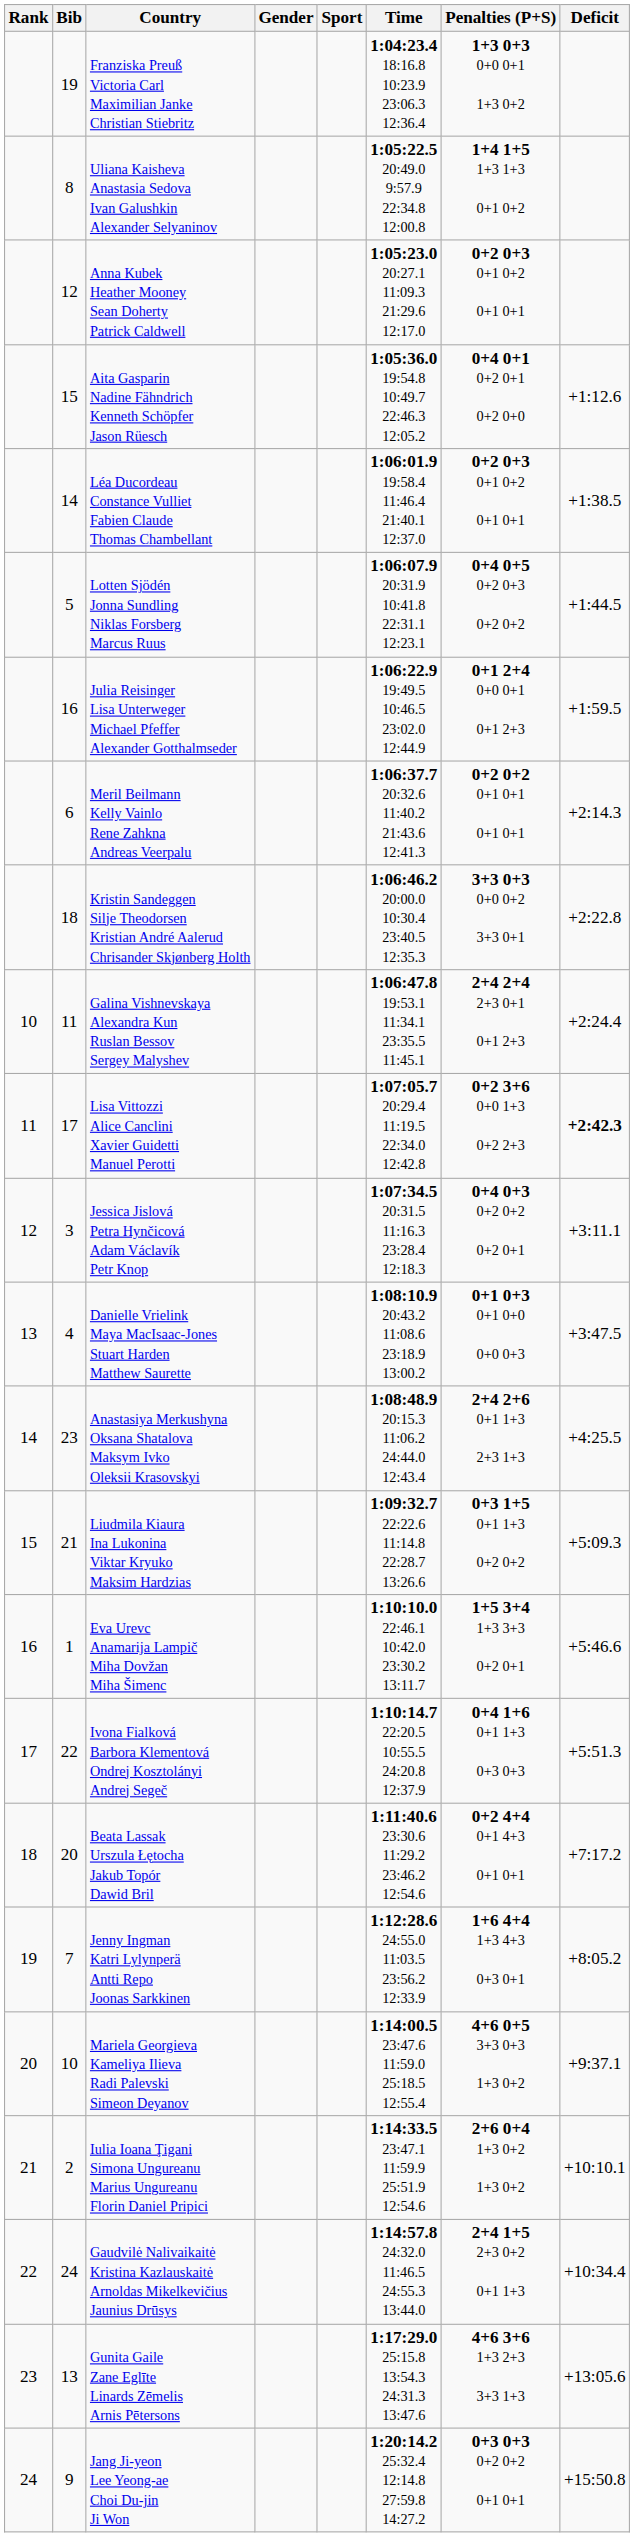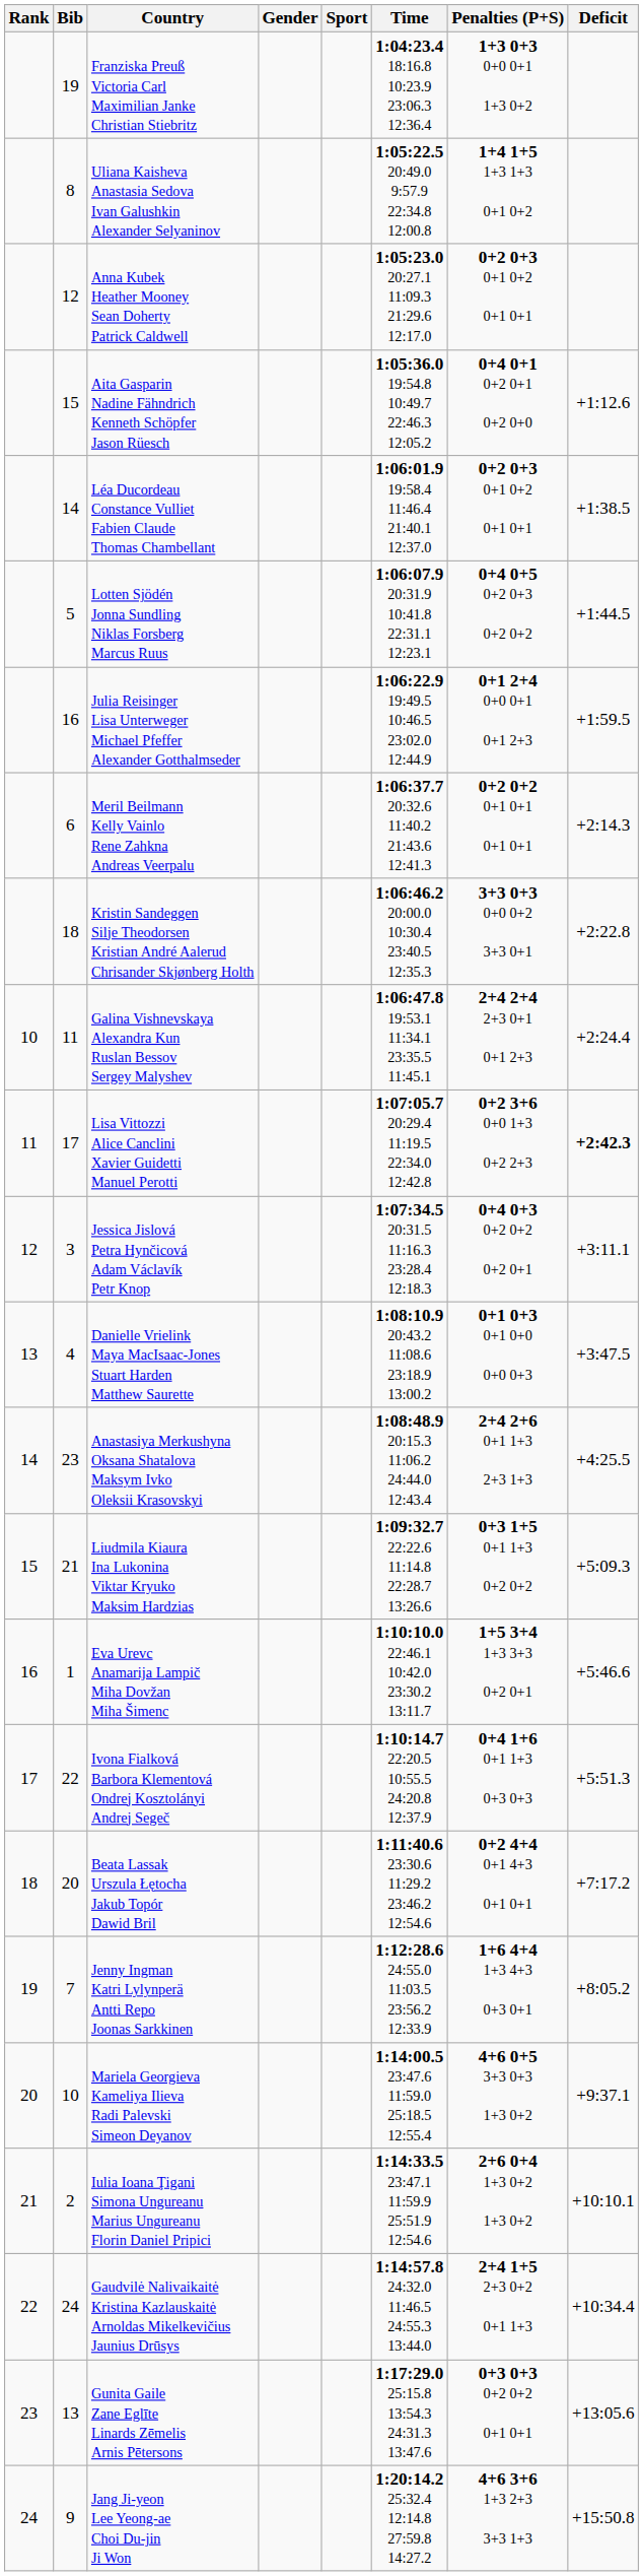Gunita Gaile Zane Eglīte Linards Zēmelis Arnis Pētersons | Penalties (P+S): 4+6 3+6 1+3 2+3 3+3 1+3 -> 0+3 0+3 0+2 0+2 0+1 0+1
Jang Ji-yeon Lee Yeong-ae Choi Du-jin Ji Won | Penalties (P+S): 0+3 0+3 0+2 0+2 0+1 0+1 -> 4+6 3+6 1+3 2+3 3+3 1+3
